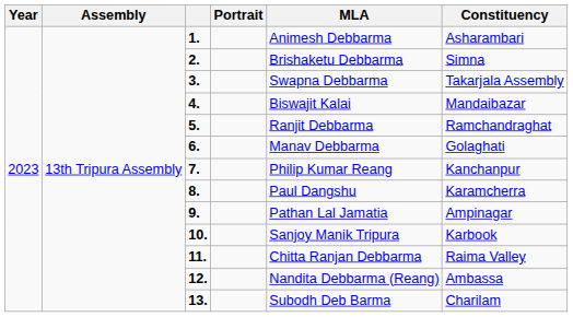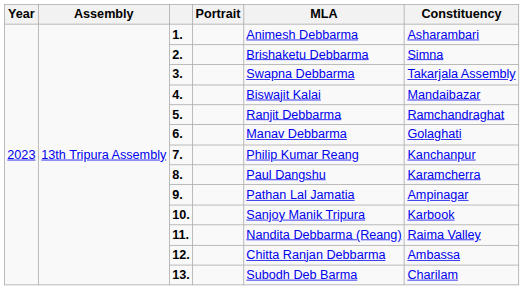11. | MLA: Chitta Ranjan Debbarma -> Nandita Debbarma (Reang)
12. | MLA: Nandita Debbarma (Reang) -> Chitta Ranjan Debbarma
